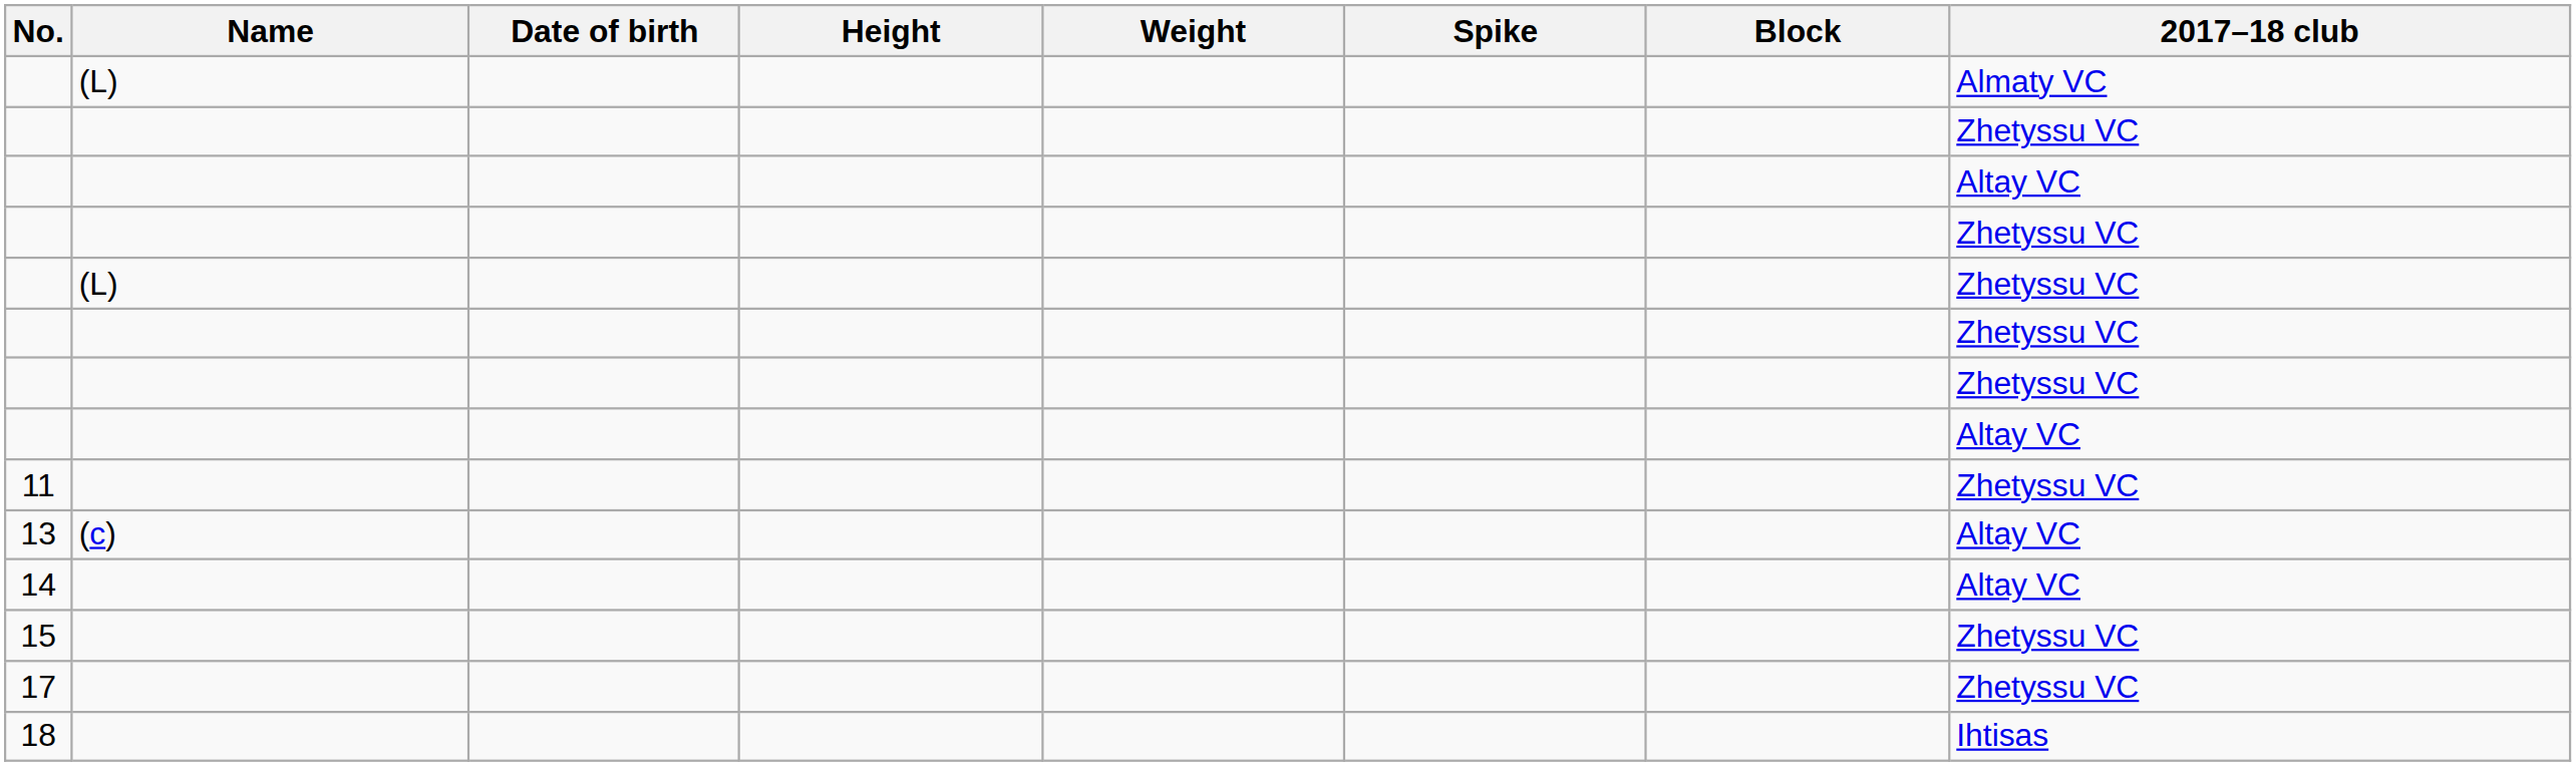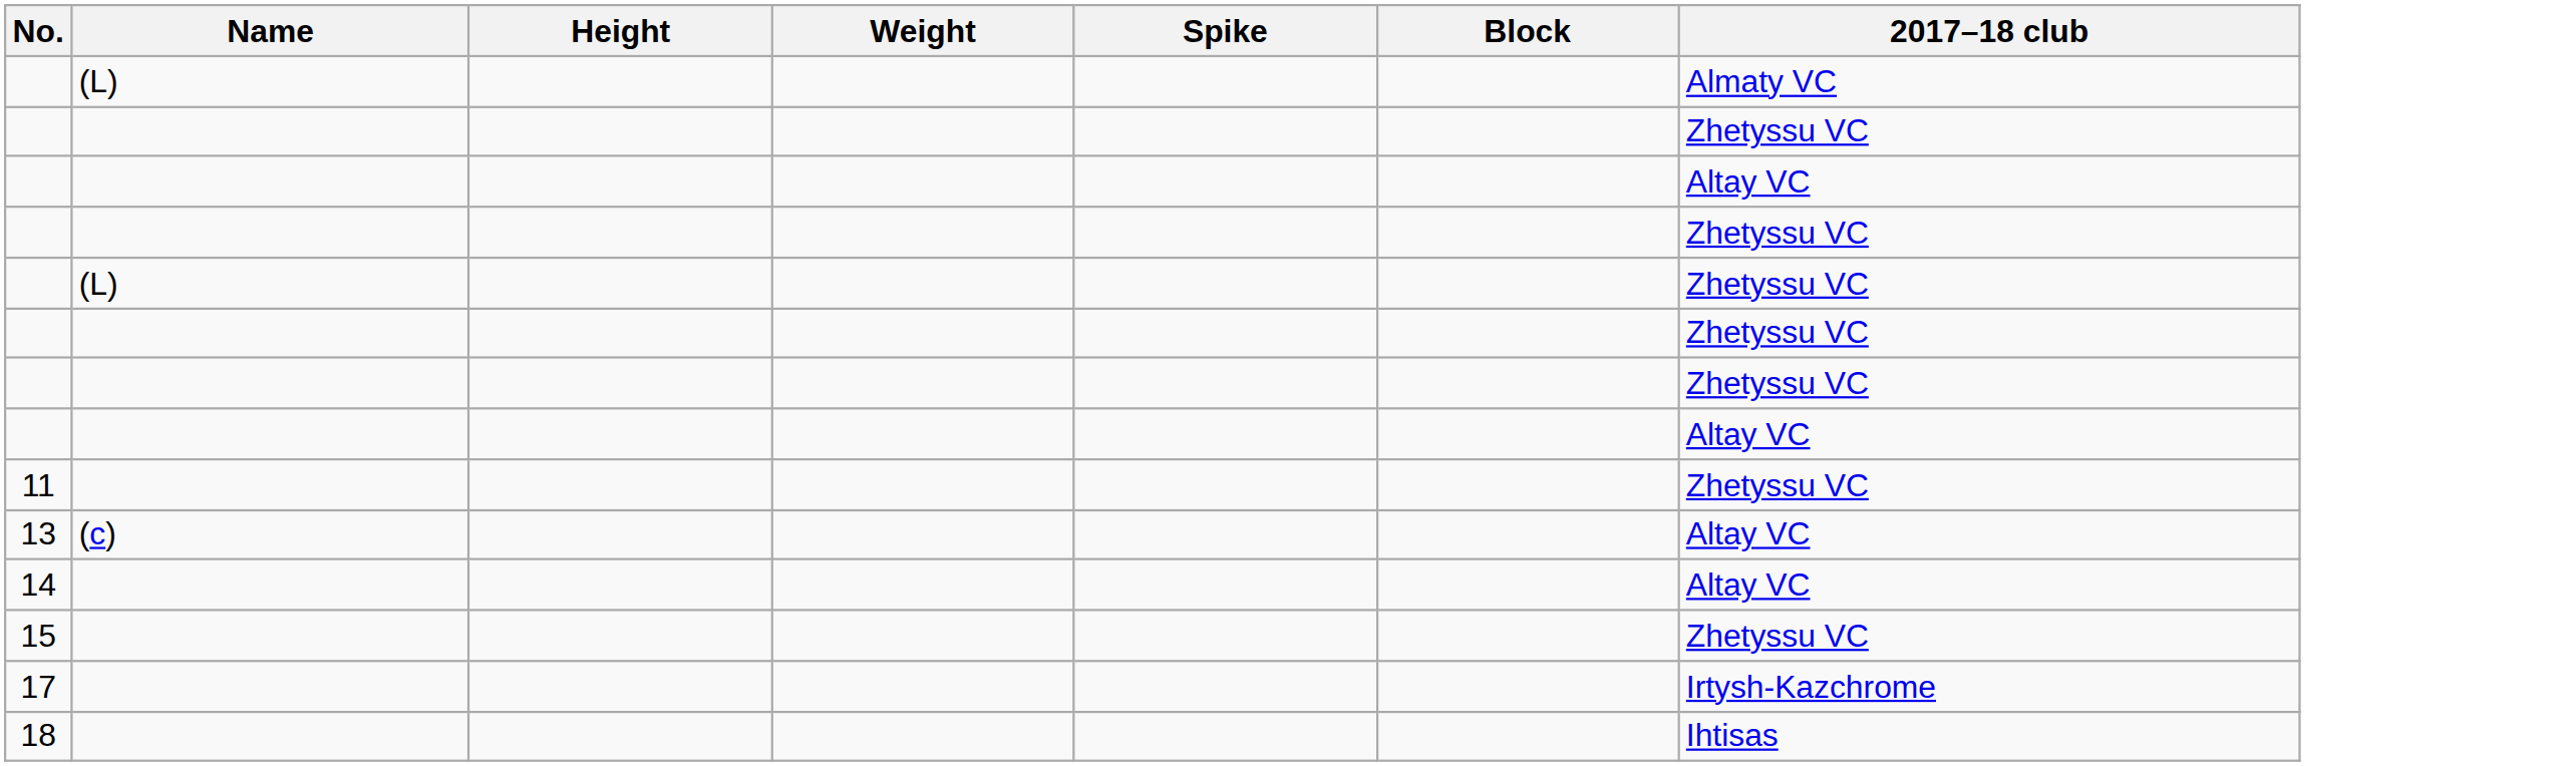- column: Date of birth
17 | 2017–18 club: Zhetyssu VC -> Irtysh-Kazchrome
